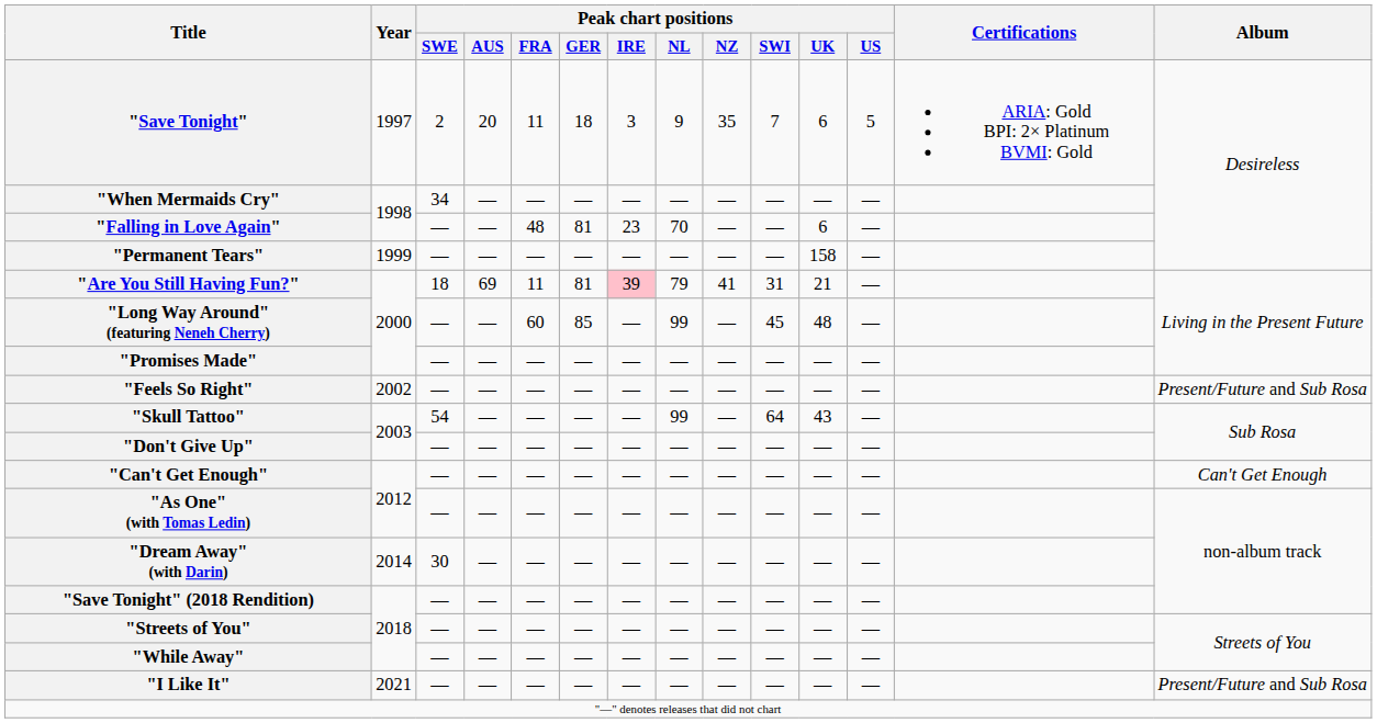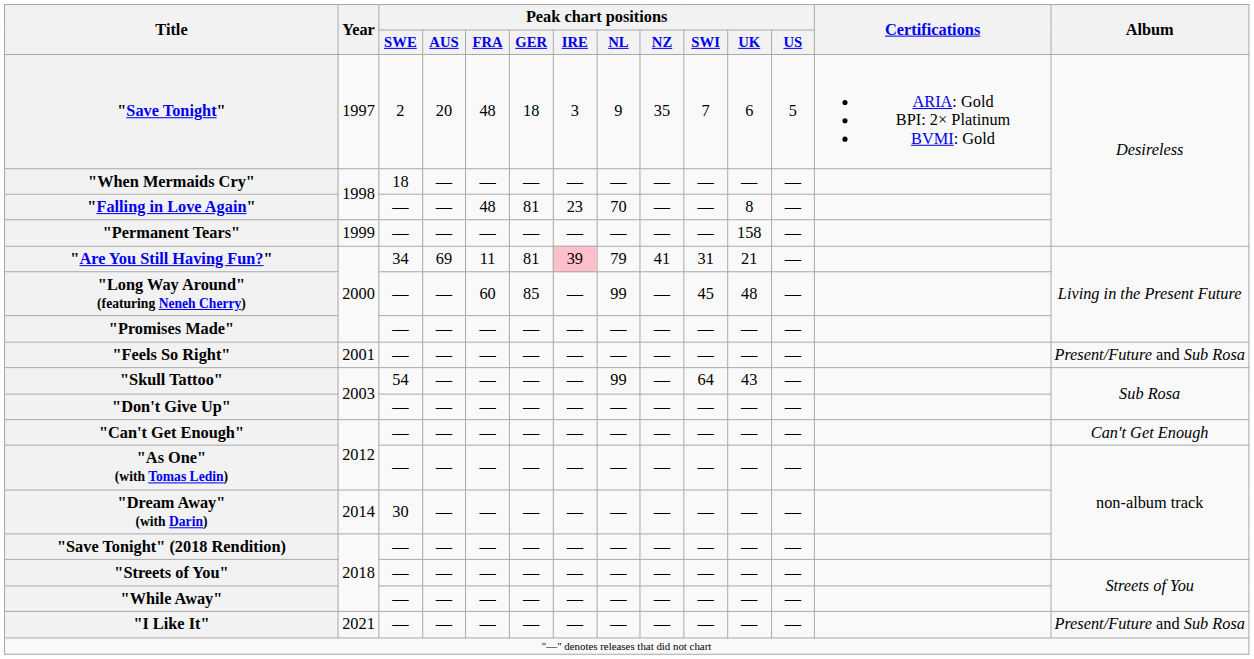"Save Tonight" | Peak chart positions / FRA: 11 -> 48
"When Mermaids Cry" | Peak chart positions / SWE: 34 -> 18
"Falling in Love Again" | Peak chart positions / UK: 6 -> 8
"Are You Still Having Fun?" | Peak chart positions / SWE: 18 -> 34
"Feels So Right" | Year: 2002 -> 2001
